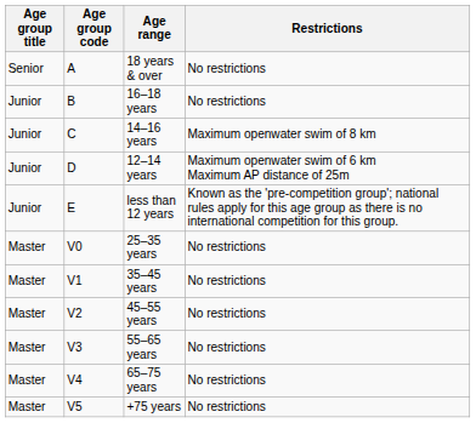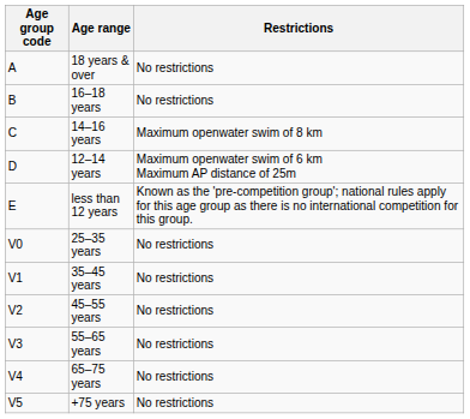- column: Age group title | Senior | Junior | Junior | Junior | Junior | Master | Master | Master | Master | Master | Master
